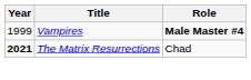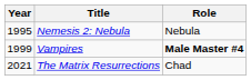+ row: 1995 | Nemesis 2: Nebula | Nebula
The Matrix Resurrections | Year: bold -> normal
